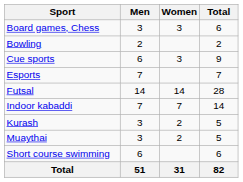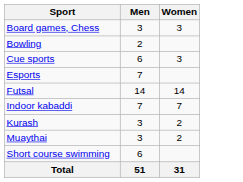- column: Total | 6 | 2 | 9 | 7 | 28 | 14 | 5 | 5 | 6 | 82
